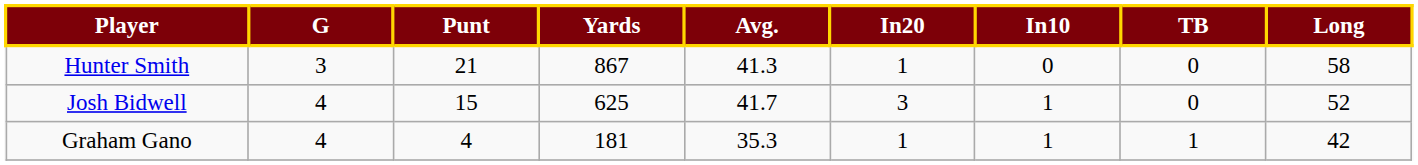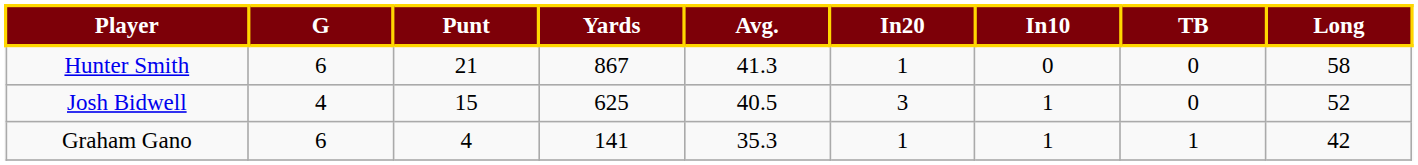Hunter Smith | G: 3 -> 6
Josh Bidwell | Avg.: 41.7 -> 40.5
Graham Gano | G: 4 -> 6
Graham Gano | Yards: 181 -> 141
